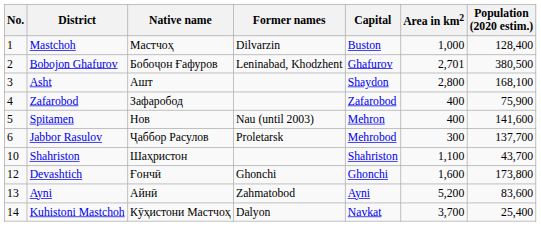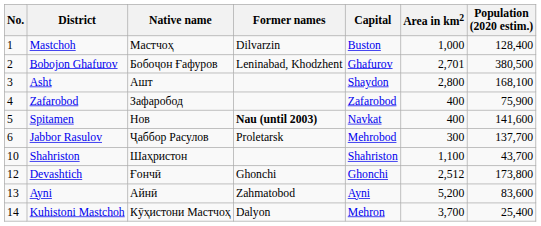Spitamen | Former names: normal -> bold
Spitamen | Capital: Mehron -> Navkat
Devashtich | Area in km2: 1,600 -> 2,512
Kuhistoni Mastchoh | Capital: Navkat -> Mehron
